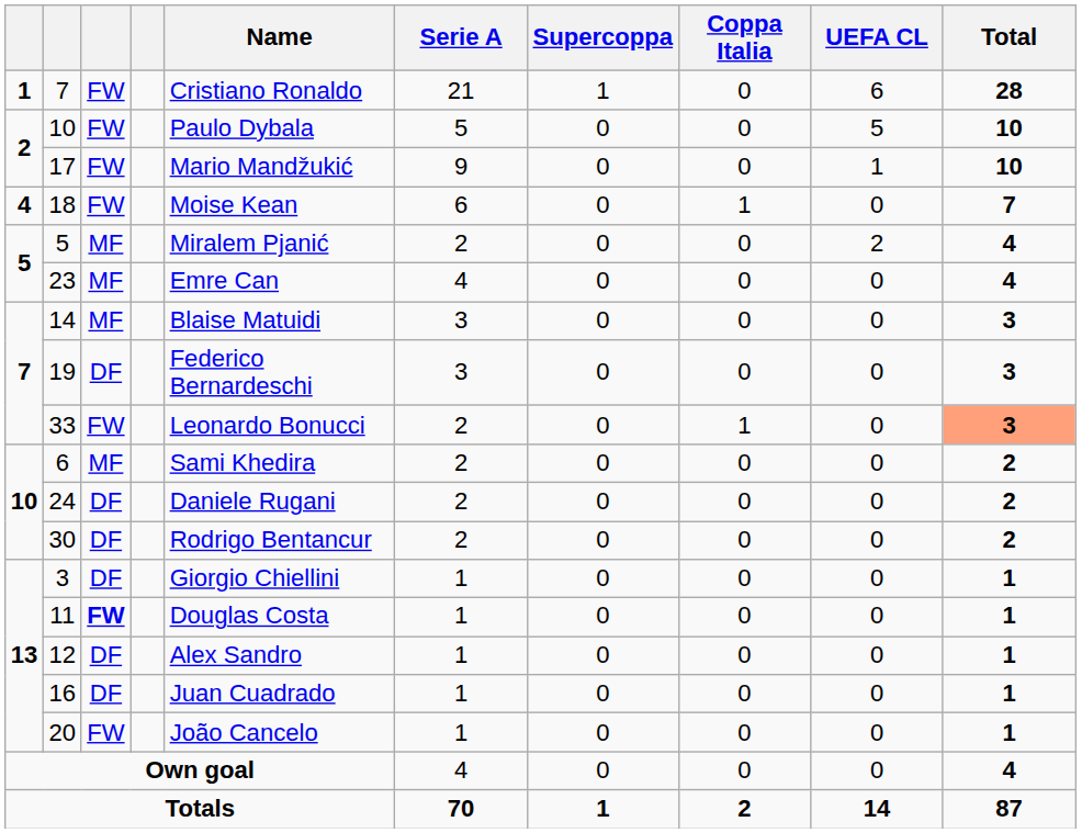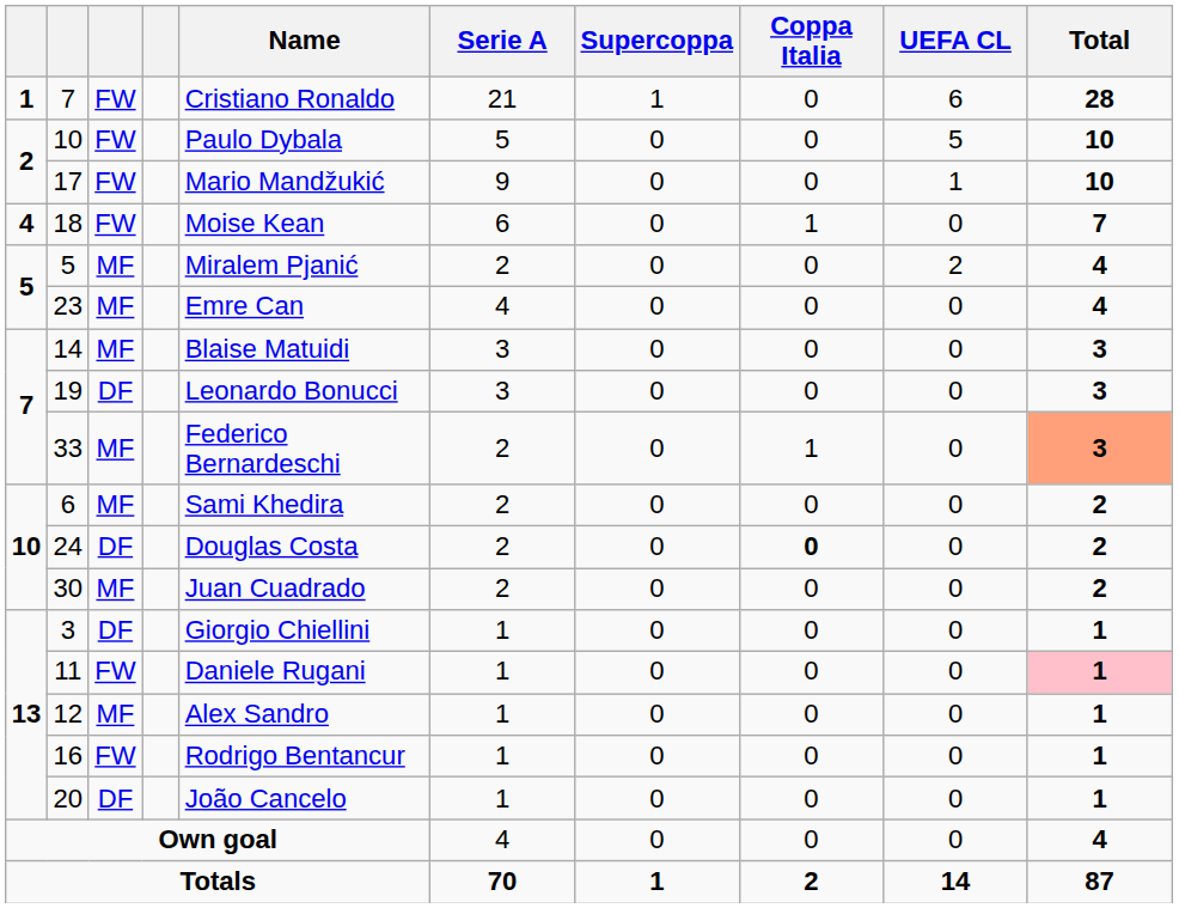19 | Name: Federico Bernardeschi -> Leonardo Bonucci
33 | column 3: FW -> MF
33 | Name: Leonardo Bonucci -> Federico Bernardeschi
24 | Name: Daniele Rugani -> Douglas Costa
24 | Coppa Italia: normal -> bold
30 | column 3: DF -> MF
30 | Name: Rodrigo Bentancur -> Juan Cuadrado
11 | column 3: bold -> normal
11 | Name: Douglas Costa -> Daniele Rugani
11 | Total: no background -> pink background
12 | column 3: DF -> MF
16 | column 3: DF -> FW
16 | Name: Juan Cuadrado -> Rodrigo Bentancur
20 | column 3: FW -> DF
